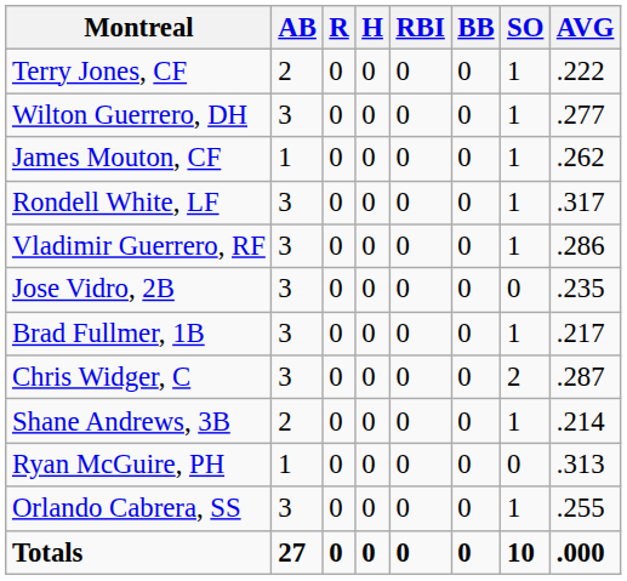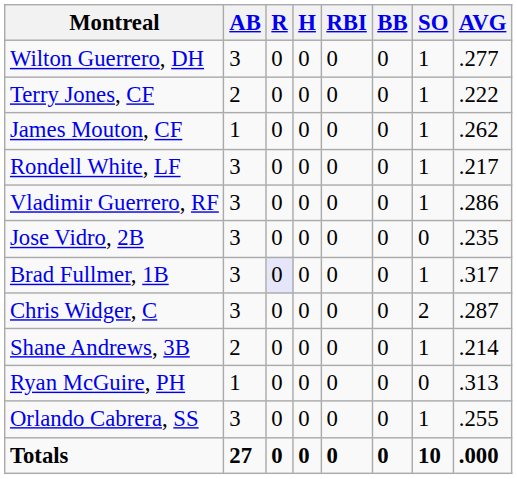rows swapped: Wilton Guerrero, DH <-> Terry Jones, CF
Rondell White, LF | AVG: .317 -> .217
Brad Fullmer, 1B | R: no background -> lavender background
Brad Fullmer, 1B | AVG: .217 -> .317
